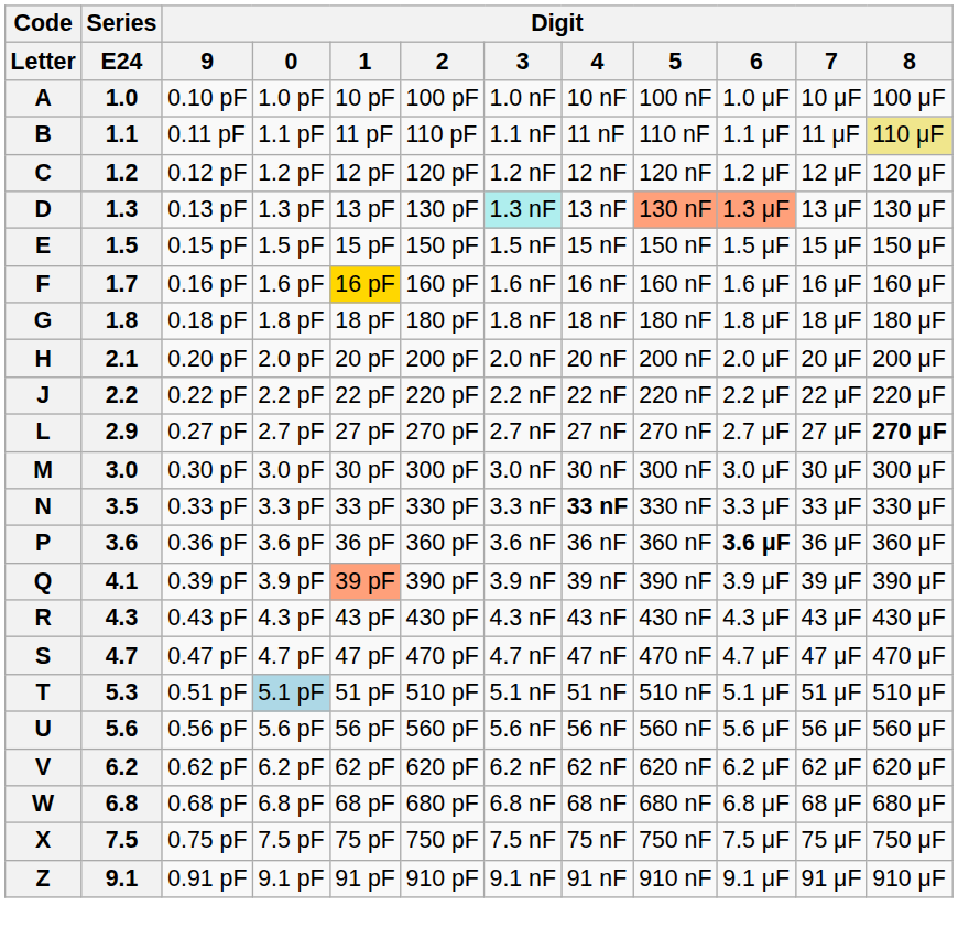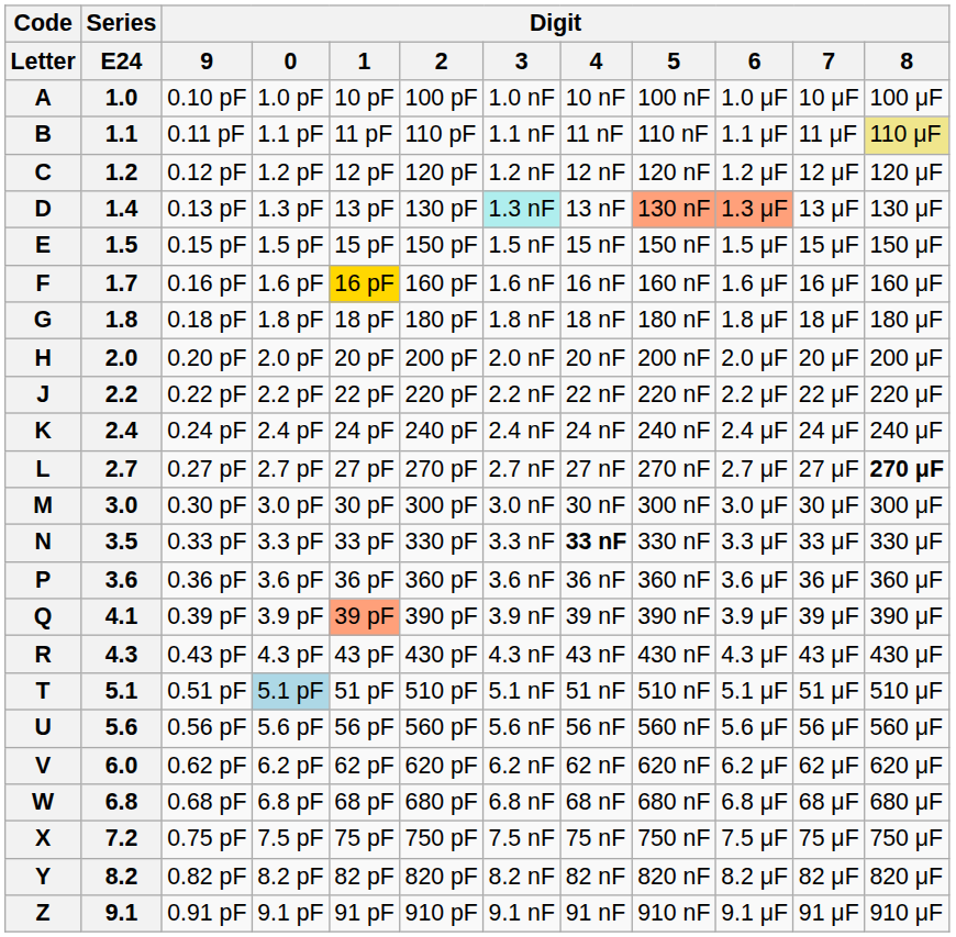D | Series / E24: 1.3 -> 1.4
H | Series / E24: 2.1 -> 2.0
+ row: K | 2.4 | 0.24 pF | 2.4 pF | 24 pF | 240 pF | 2.4 nF | 24 nF | 240 nF | 2.4 μF | 24 μF | 240 μF
L | Series / E24: 2.9 -> 2.7
P | Digit / 6: bold -> normal
- row: S | 4.7 | 0.47 pF | 4.7 pF | 47 pF | 470 pF | 4.7 nF | 47 nF | 470 nF | 4.7 μF | 47 μF | 470 μF
T | Series / E24: 5.3 -> 5.1
V | Series / E24: 6.2 -> 6.0
X | Series / E24: 7.5 -> 7.2
+ row: Y | 8.2 | 0.82 pF | 8.2 pF | 82 pF | 820 pF | 8.2 nF | 82 nF | 820 nF | 8.2 μF | 82 μF | 820 μF
